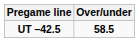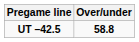UT –42.5 | Over/under: 58.5 -> 58.8
